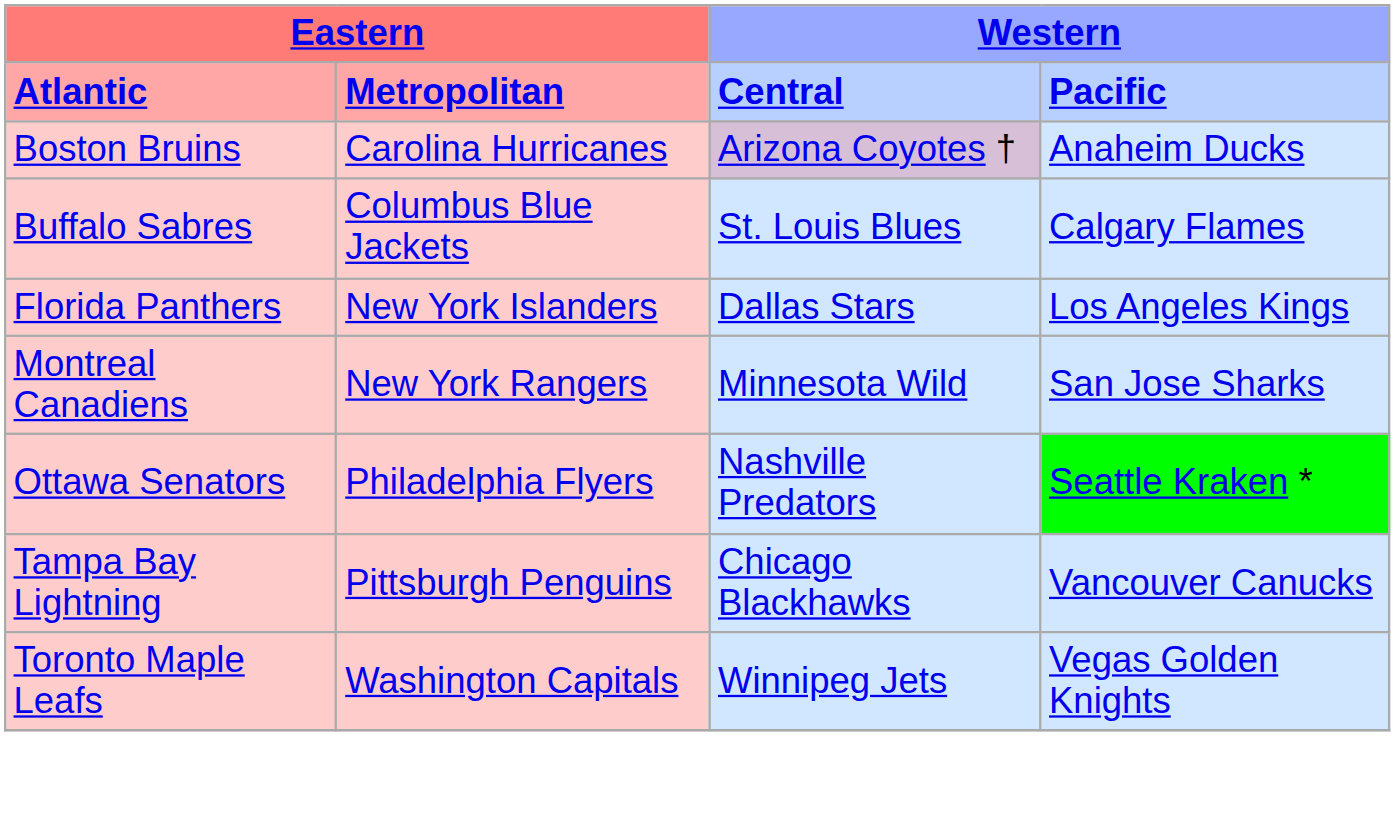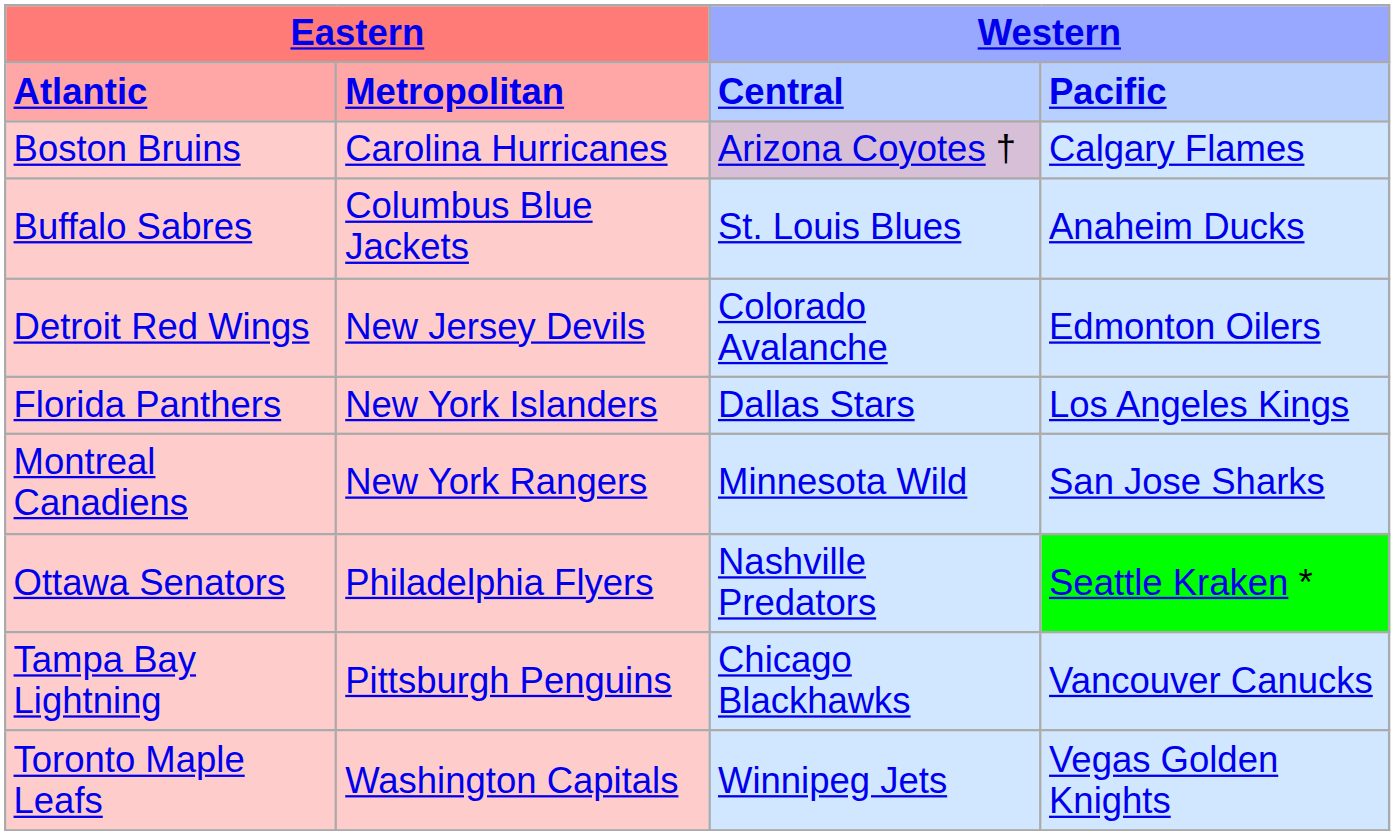Boston Bruins | column 4: Anaheim Ducks -> Calgary Flames
Buffalo Sabres | column 4: Calgary Flames -> Anaheim Ducks
+ row: Detroit Red Wings | New Jersey Devils | Colorado Avalanche | Edmonton Oilers
